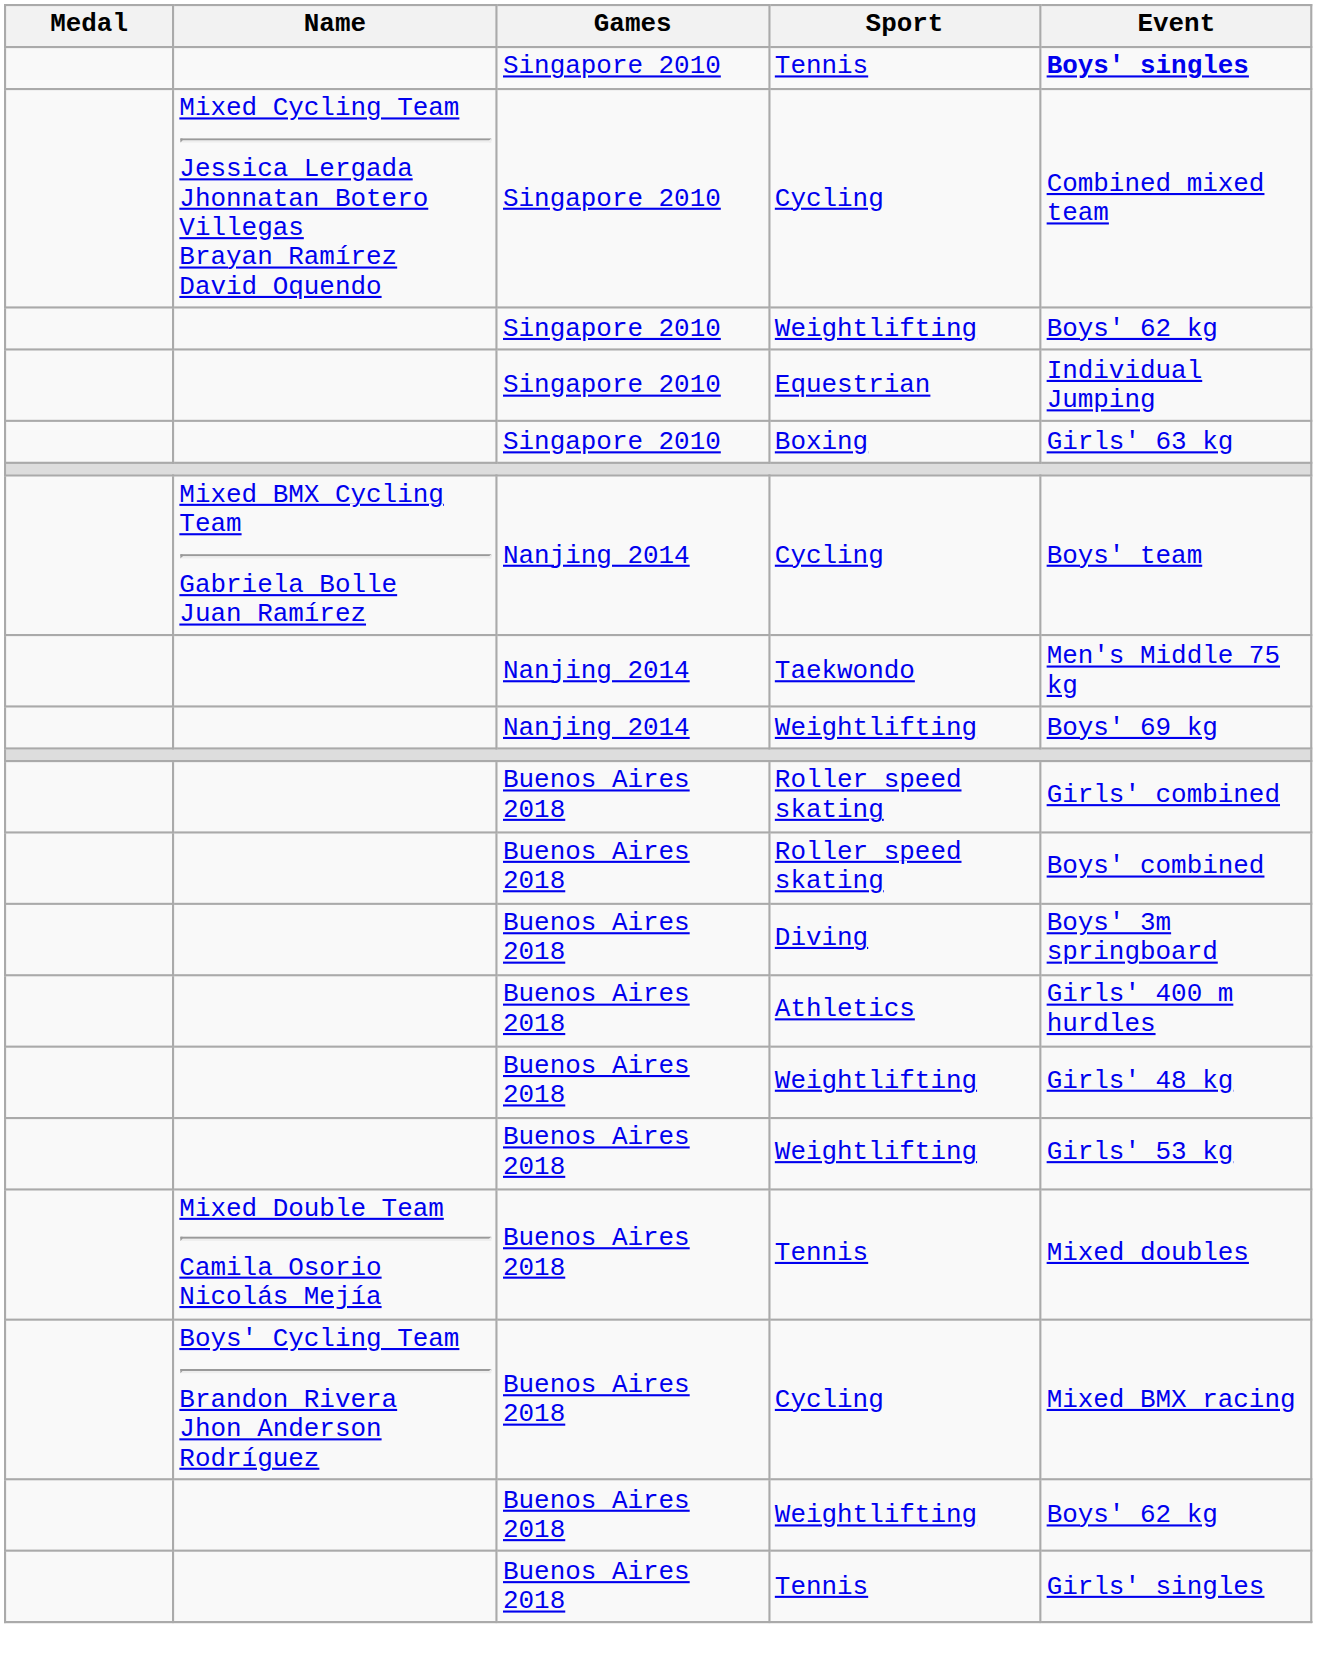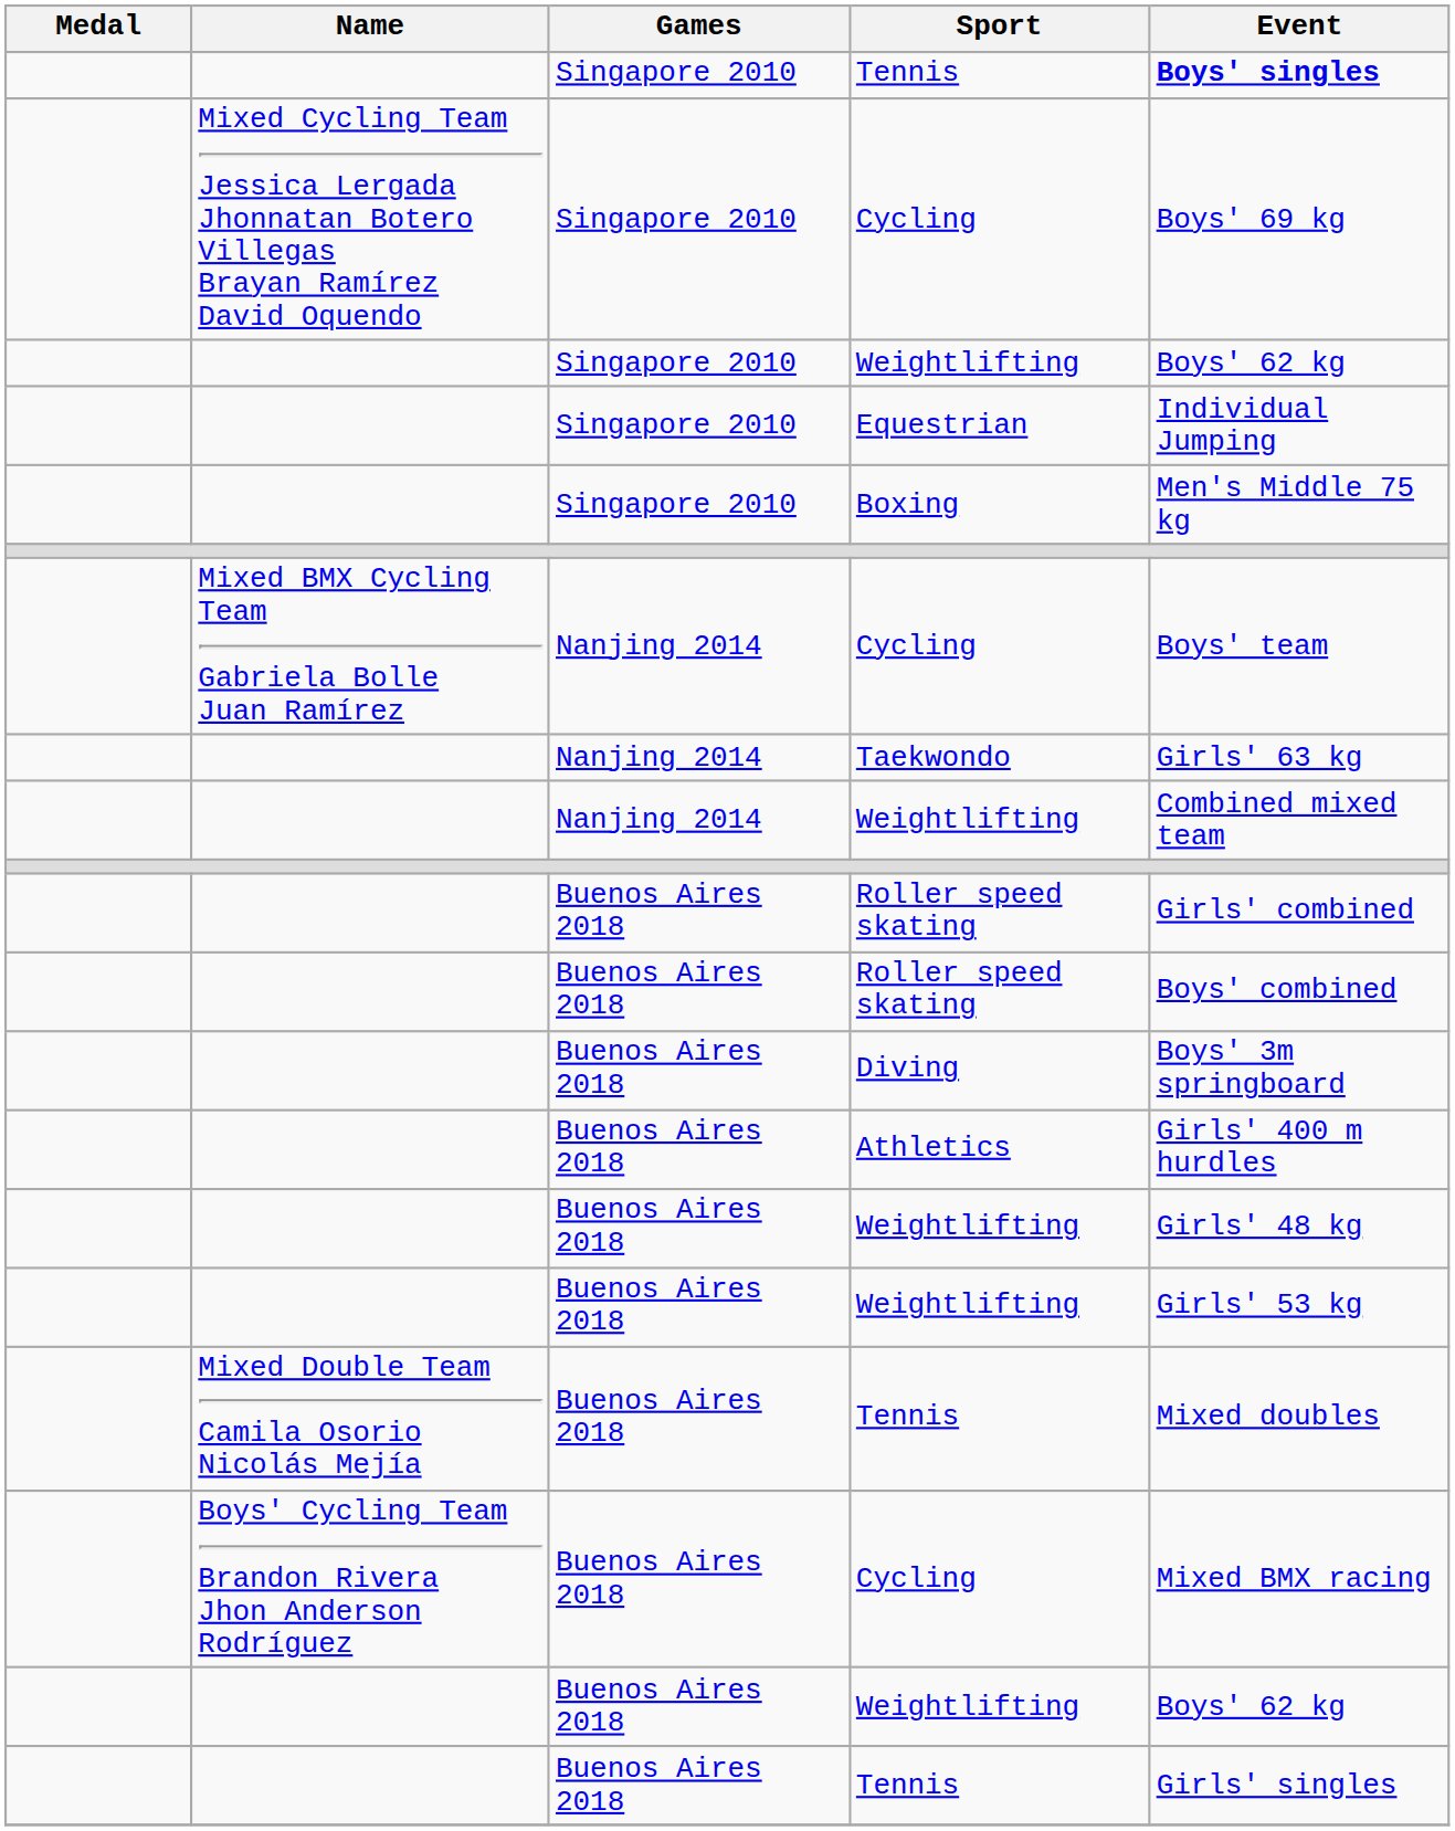Singapore 2010 / Cycling | Event: Combined mixed team -> Boys' 69 kg
Boxing | Event: Girls' 63 kg -> Men's Middle 75 kg
Taekwondo | Event: Men's Middle 75 kg -> Girls' 63 kg
Nanjing 2014 / Weightlifting | Event: Boys' 69 kg -> Combined mixed team
